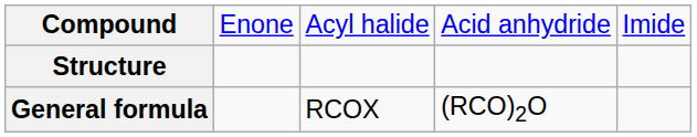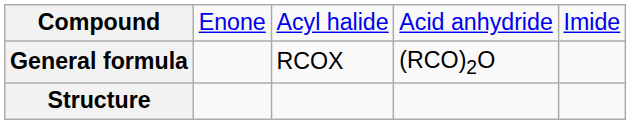rows swapped: Structure <-> General formula
